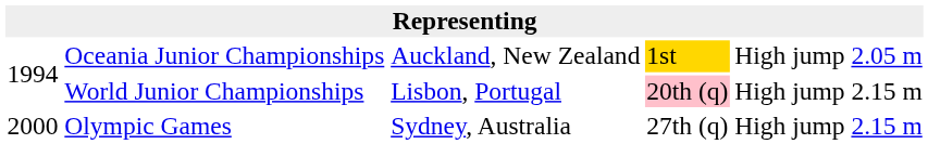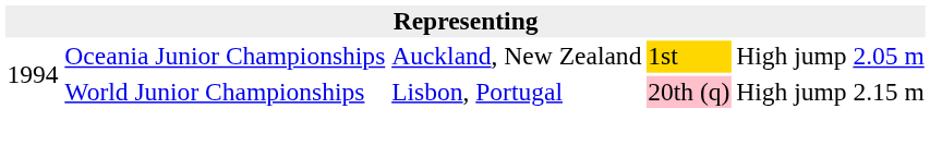- row: 2000 | Olympic Games | Sydney, Australia | 27th (q) | High jump | 2.15 m
